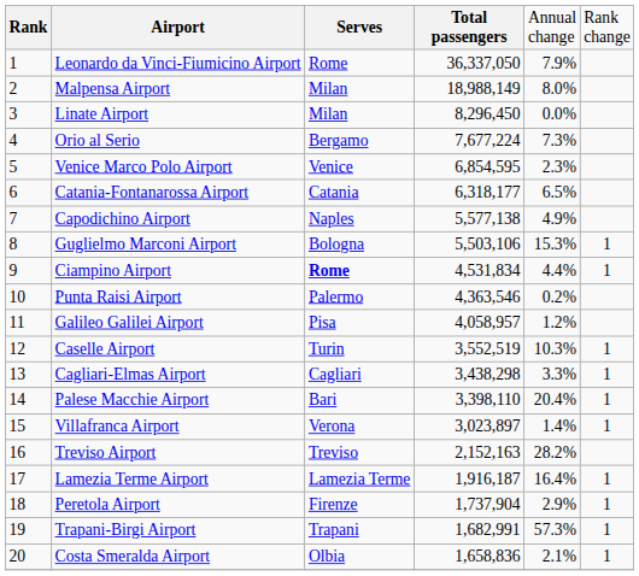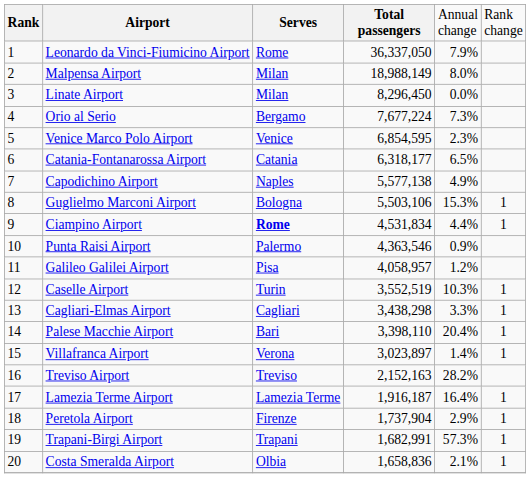Punta Raisi Airport | column 5: 0.2% -> 0.9%
